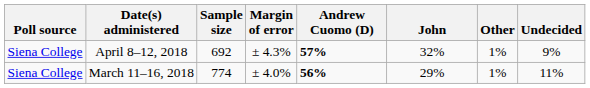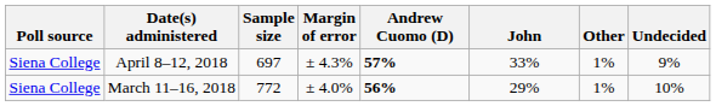April 8–12, 2018 | Sample size: 692 -> 697
April 8–12, 2018 | John: 32% -> 33%
March 11–16, 2018 | Sample size: 774 -> 772
March 11–16, 2018 | Undecided: 11% -> 10%
